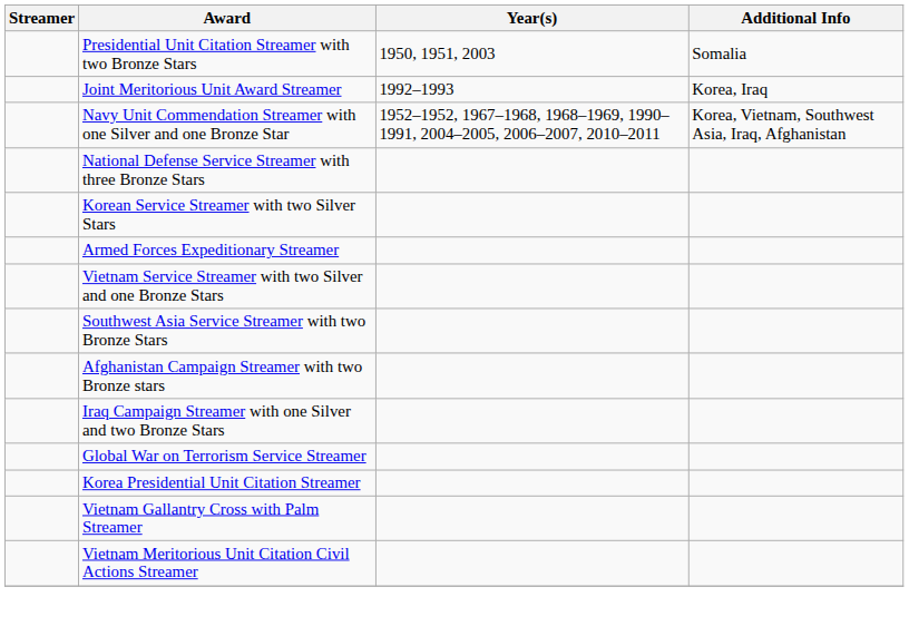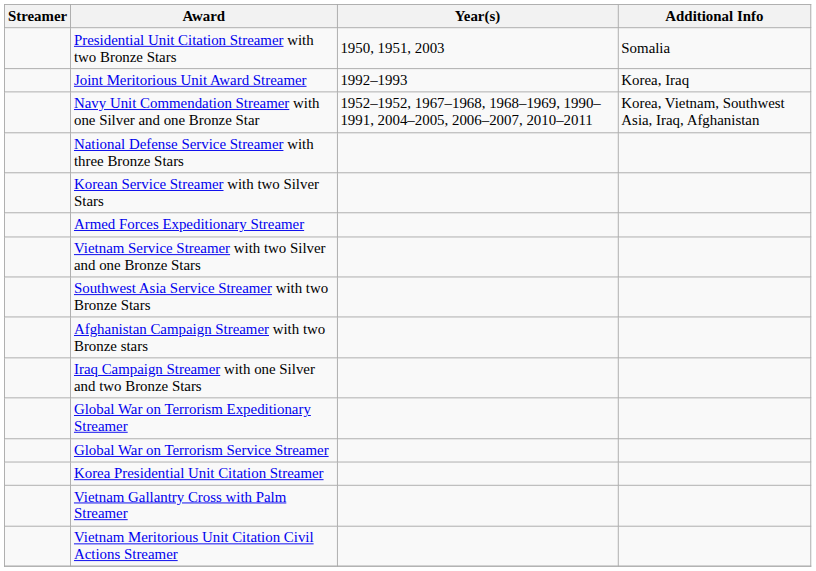+ row: Global War on Terrorism Expeditionary Streamer
